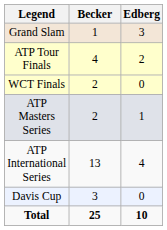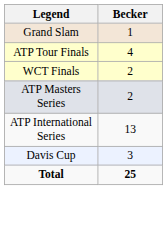- column: Edberg | 3 | 2 | 0 | 1 | 4 | 0 | 10
